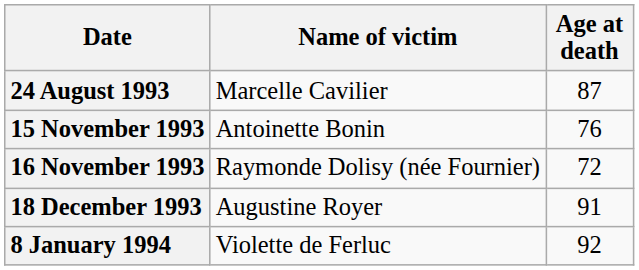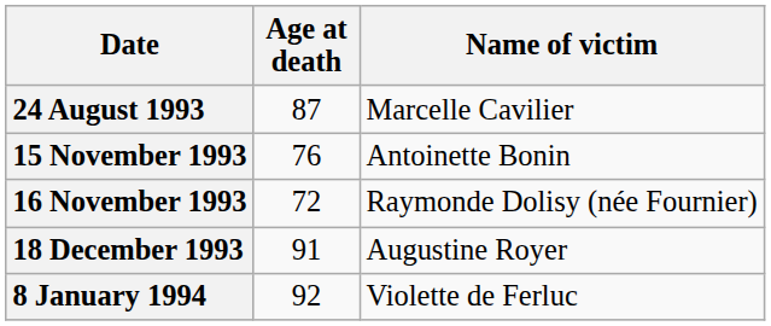columns swapped: Name of victim <-> Age at death
